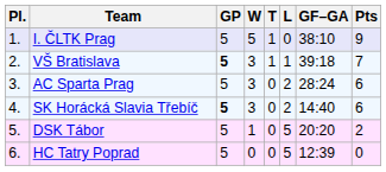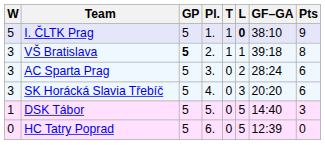columns swapped: Pl. <-> W
I. ČLTK Prag | L: normal -> bold
VŠ Bratislava | Pts: 7 -> 8
SK Horácká Slavia Třebíč | GP: bold -> normal
SK Horácká Slavia Třebíč | L: 2 -> 3
SK Horácká Slavia Třebíč | GF–GA: 14:40 -> 20:20
DSK Tábor | GF–GA: 20:20 -> 14:40
DSK Tábor | Pts: 2 -> 3
